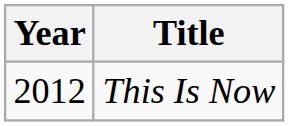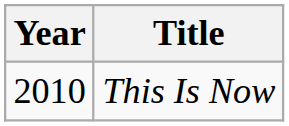This Is Now | Year: 2012 -> 2010
